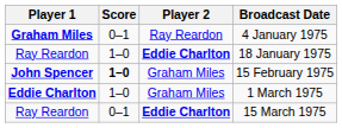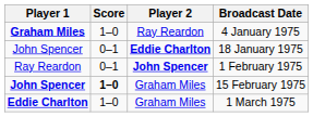4 January 1975 | Score: 0–1 -> 1–0
18 January 1975 | Player 1: Ray Reardon -> John Spencer
18 January 1975 | Score: 1–0 -> 0–1
+ row: Ray Reardon | 0–1 | John Spencer | 1 February 1975
- row: Ray Reardon | 0–1 | Eddie Charlton | 15 March 1975
